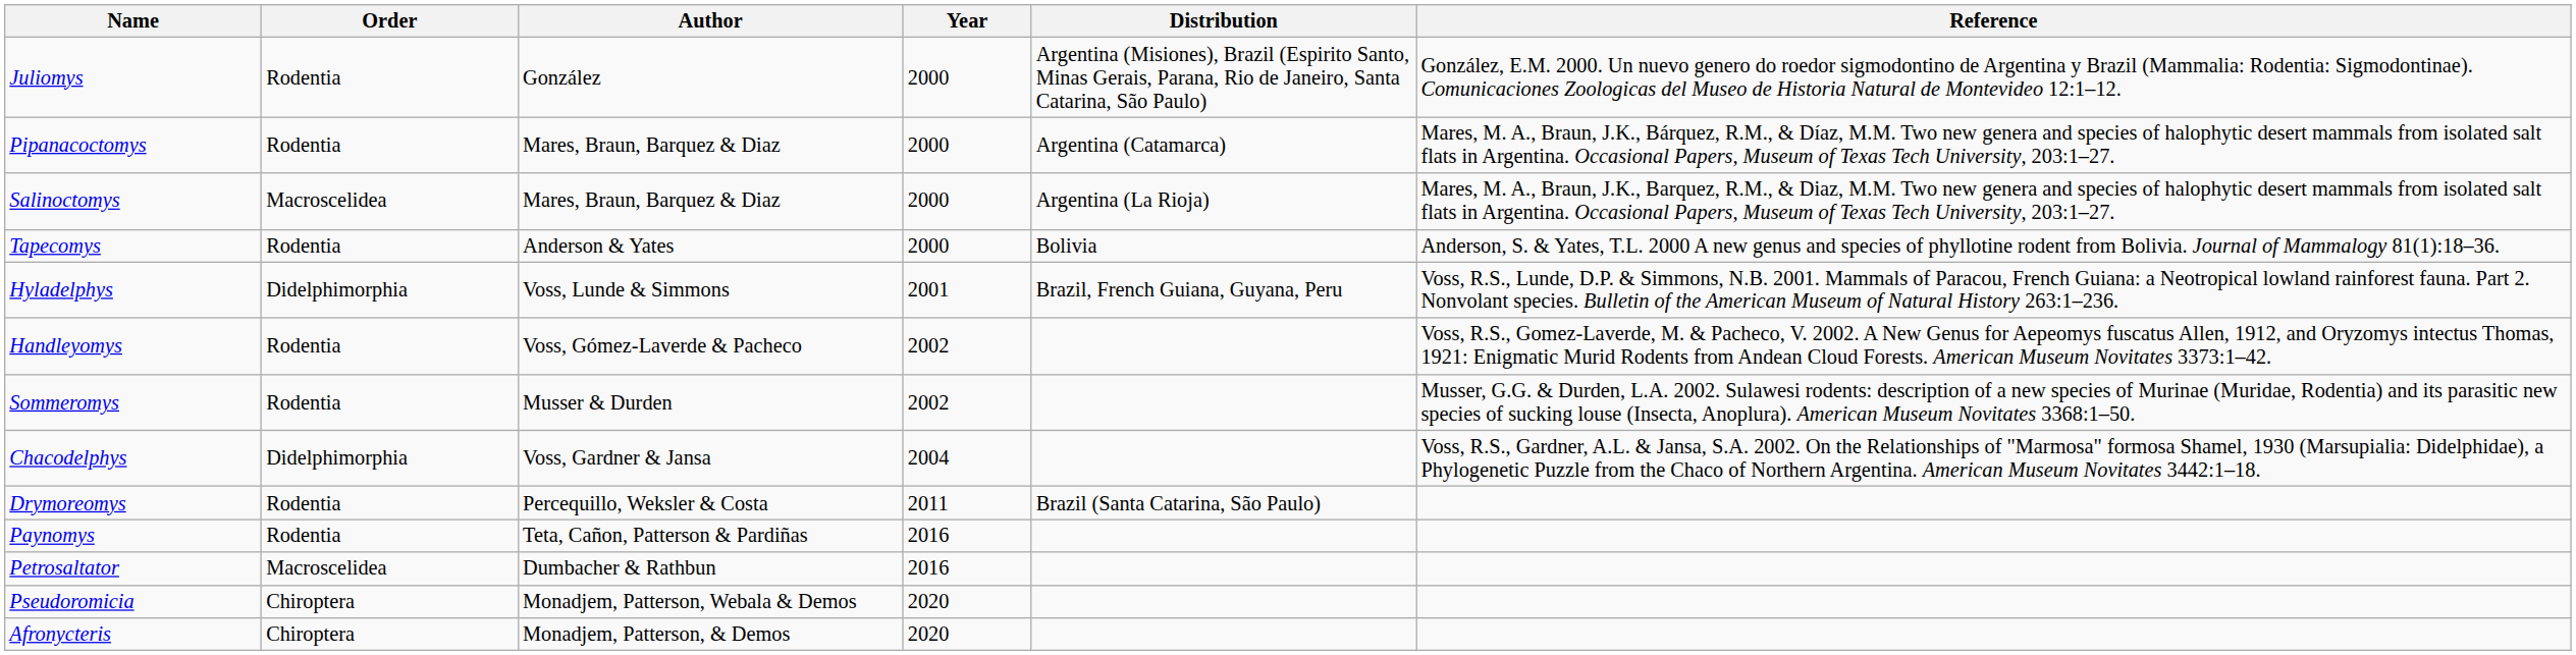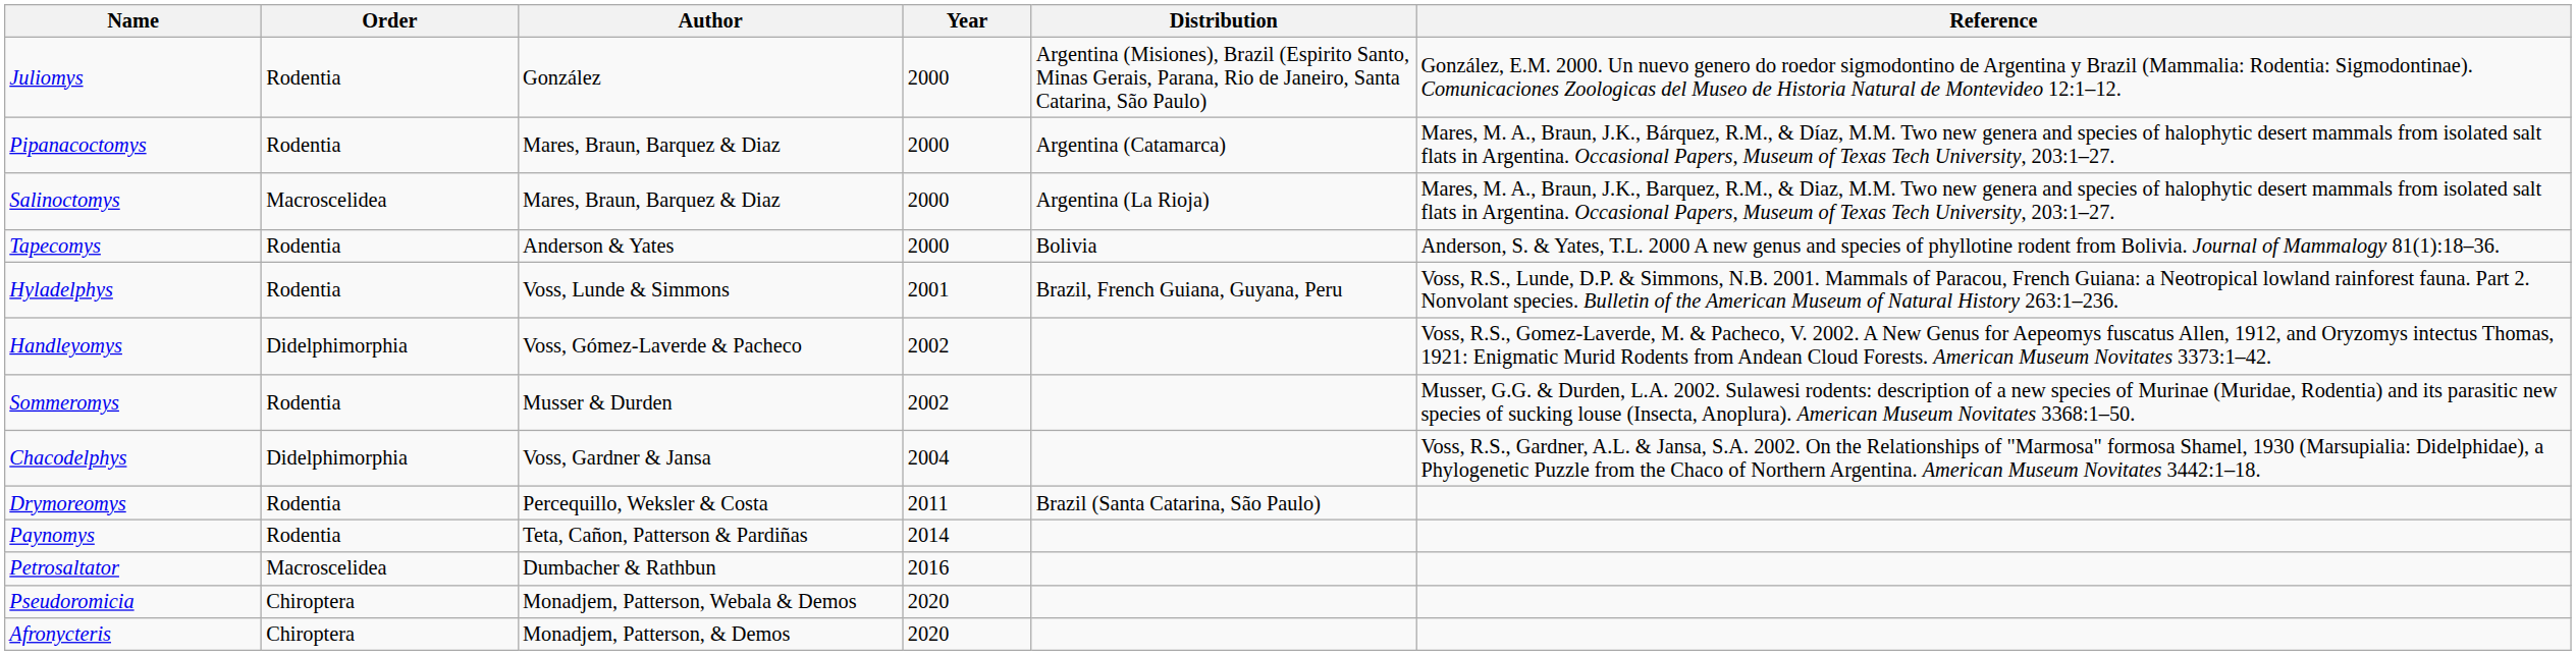Hyladelphys | Order: Didelphimorphia -> Rodentia
Handleyomys | Order: Rodentia -> Didelphimorphia
Paynomys | Year: 2016 -> 2014
